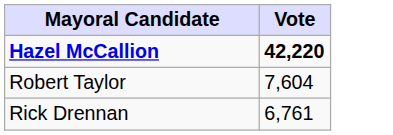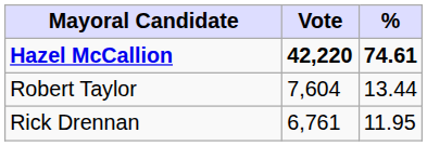+ column: % | 74.61 | 13.44 | 11.95
